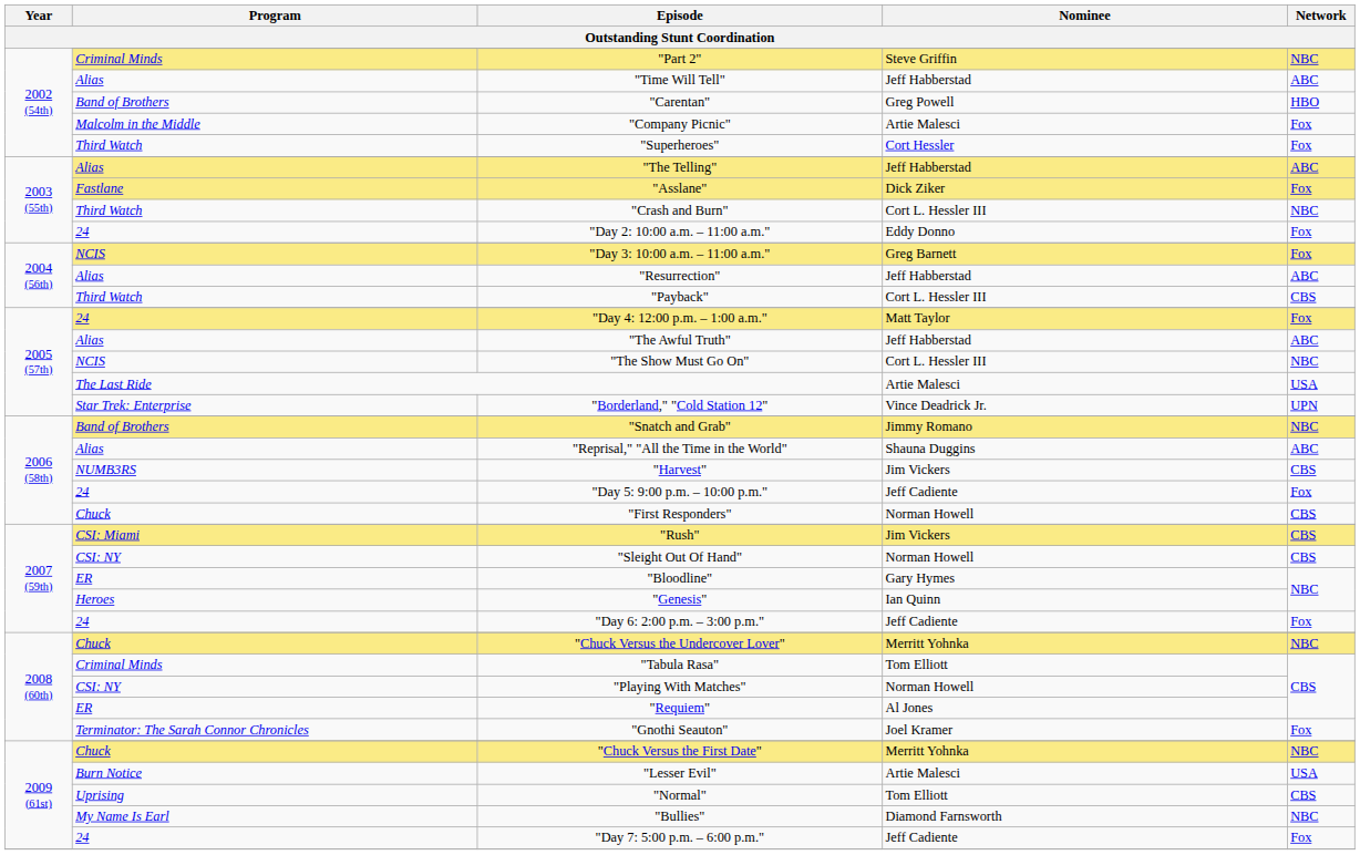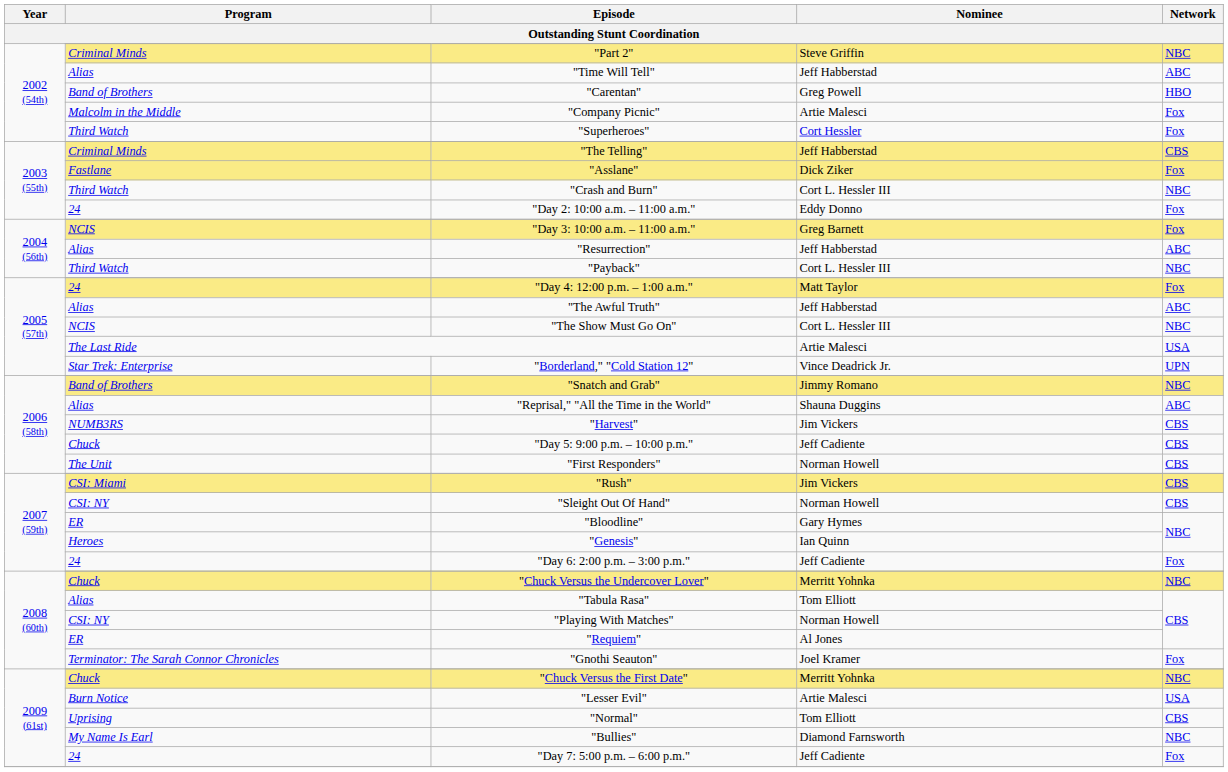"The Telling" | Program: Alias -> Criminal Minds
"The Telling" | Network: ABC -> CBS
"Payback" | Network: CBS -> NBC
"Day 5: 9:00 p.m. – 10:00 p.m." | Program: 24 -> Chuck
"Day 5: 9:00 p.m. – 10:00 p.m." | Network: Fox -> CBS
"First Responders" | Program: Chuck -> The Unit
"Tabula Rasa" | Program: Criminal Minds -> Alias
